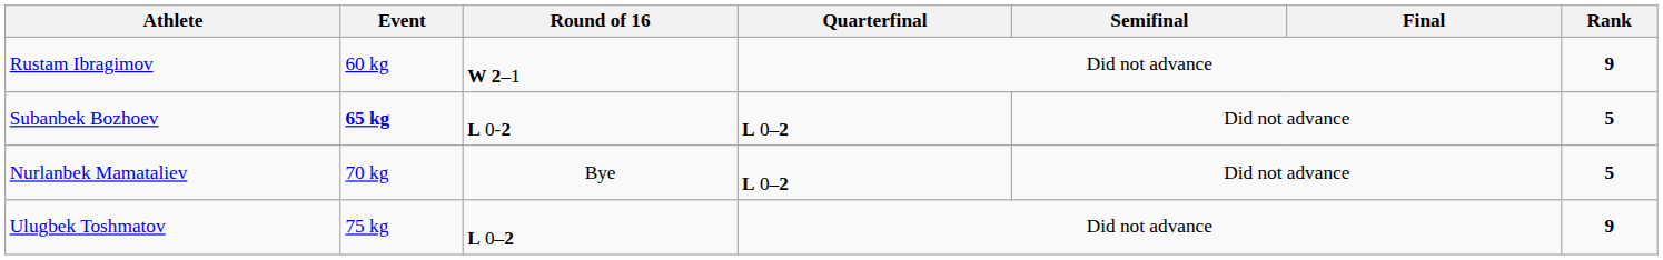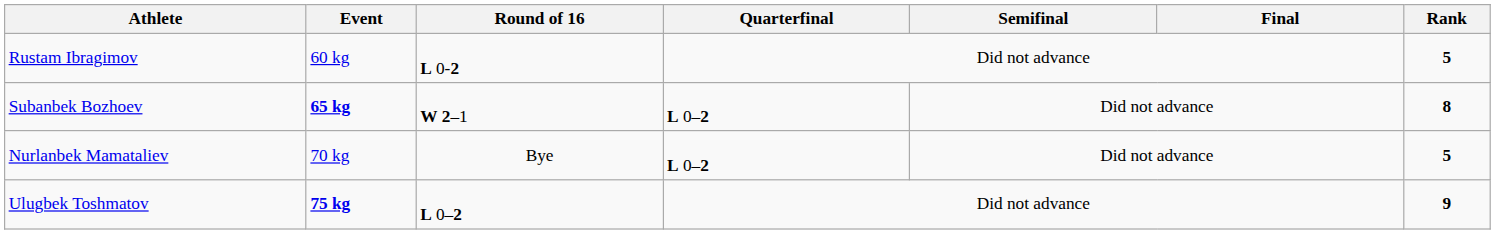Rustam Ibragimov | Round of 16: W 2–1 -> L 0-2
Rustam Ibragimov | Rank: 9 -> 5
Subanbek Bozhoev | Round of 16: L 0-2 -> W 2–1
Subanbek Bozhoev | Rank: 5 -> 8
Ulugbek Toshmatov | Event: normal -> bold
